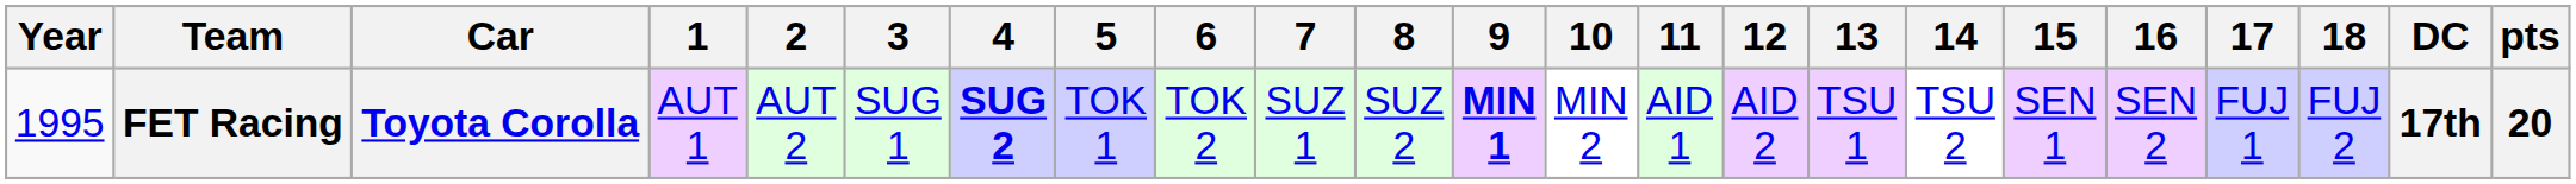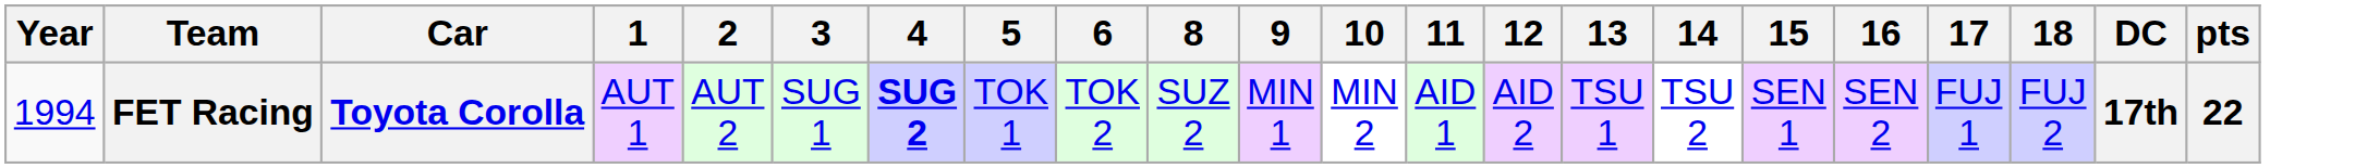- column: 7 | SUZ 1
FET Racing | Year: 1995 -> 1994
FET Racing | 9: bold -> normal
FET Racing | pts: 20 -> 22
